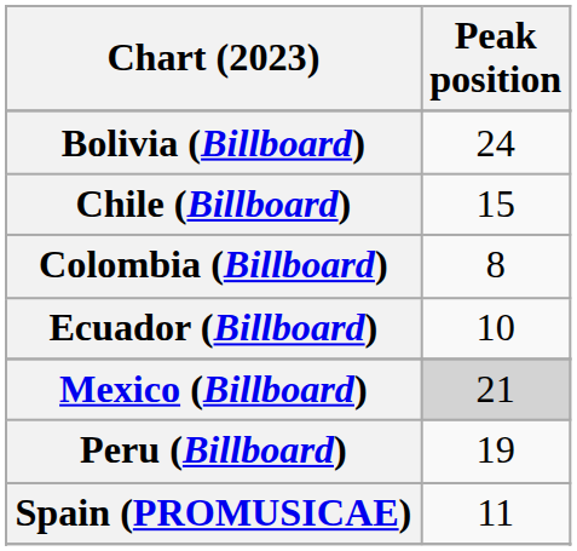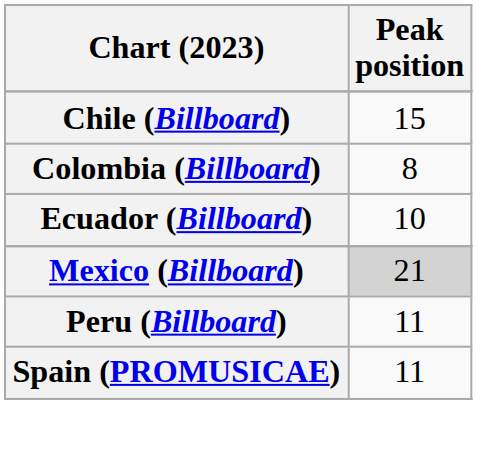- row: Bolivia (Billboard) | 24
Peru (Billboard) | Peak position: 19 -> 11
